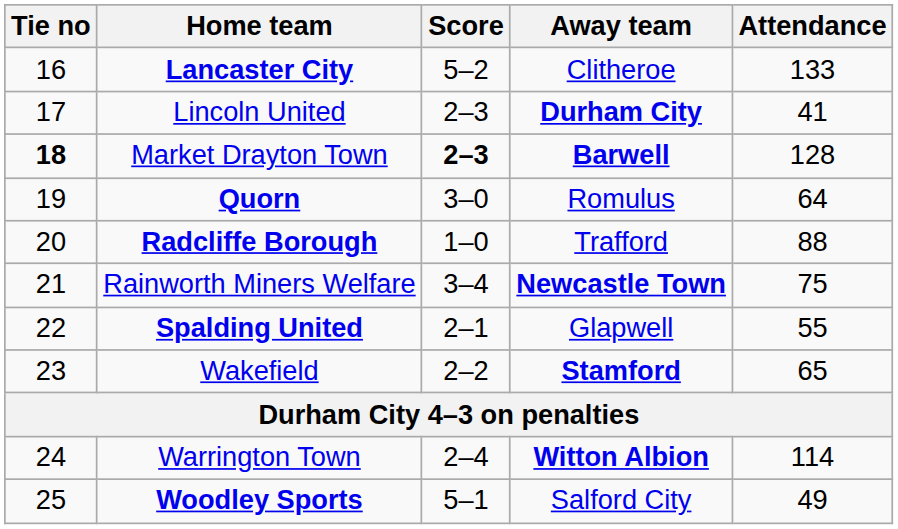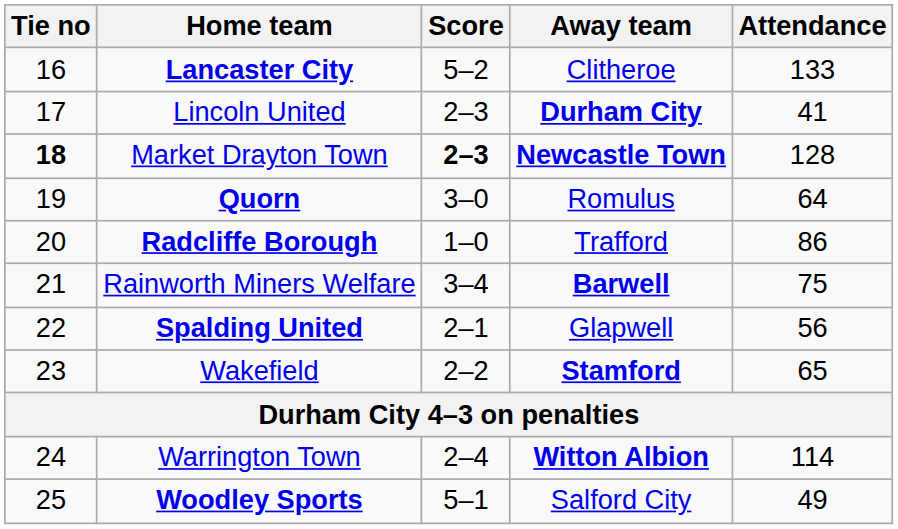Market Drayton Town | Away team: Barwell -> Newcastle Town
Radcliffe Borough | Attendance: 88 -> 86
Rainworth Miners Welfare | Away team: Newcastle Town -> Barwell
Spalding United | Attendance: 55 -> 56
